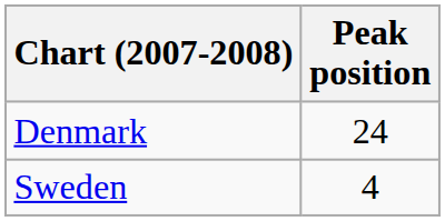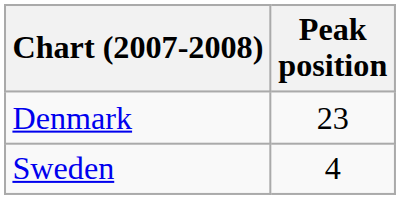Denmark | Peak position: 24 -> 23
